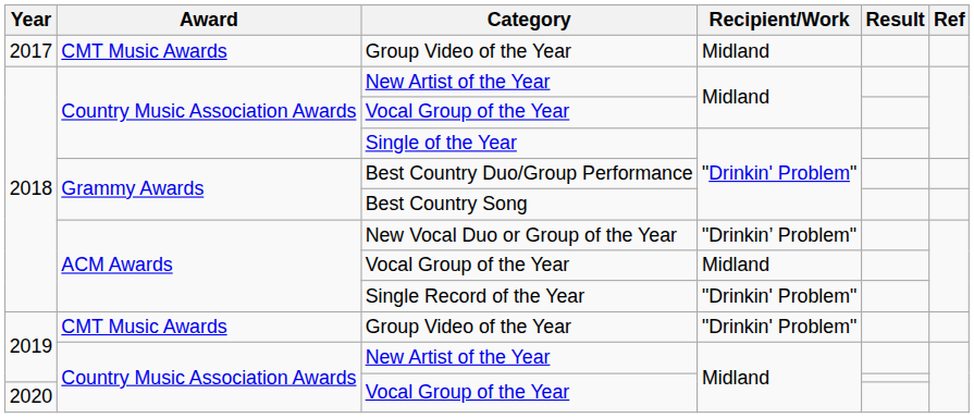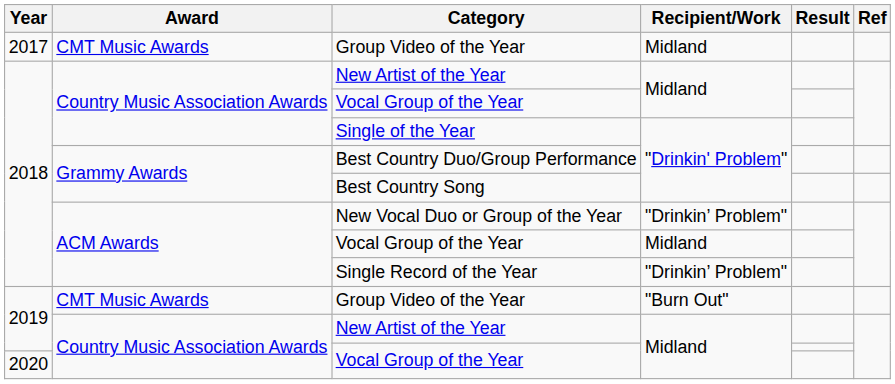Single Record of the Year | Recipient/Work: "Drinkin' Problem" -> "Drinkin’ Problem"
2019 / Group Video of the Year | Recipient/Work: "Drinkin' Problem" -> "Burn Out"
